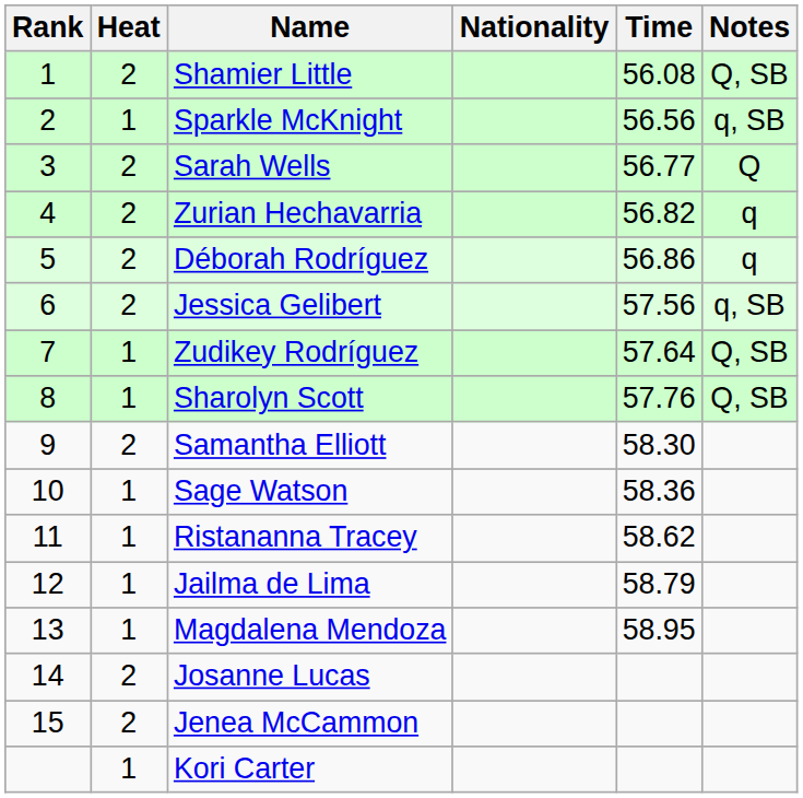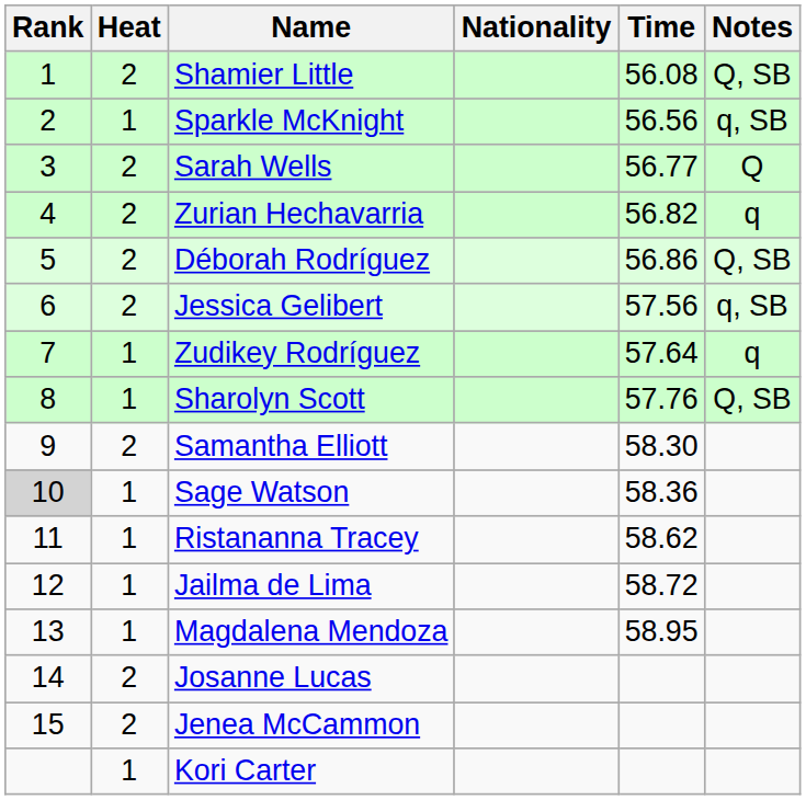Déborah Rodríguez | Notes: q -> Q, SB
Zudikey Rodríguez | Notes: Q, SB -> q
Sage Watson | Rank: no background -> lightgrey background
Jailma de Lima | Time: 58.79 -> 58.72
